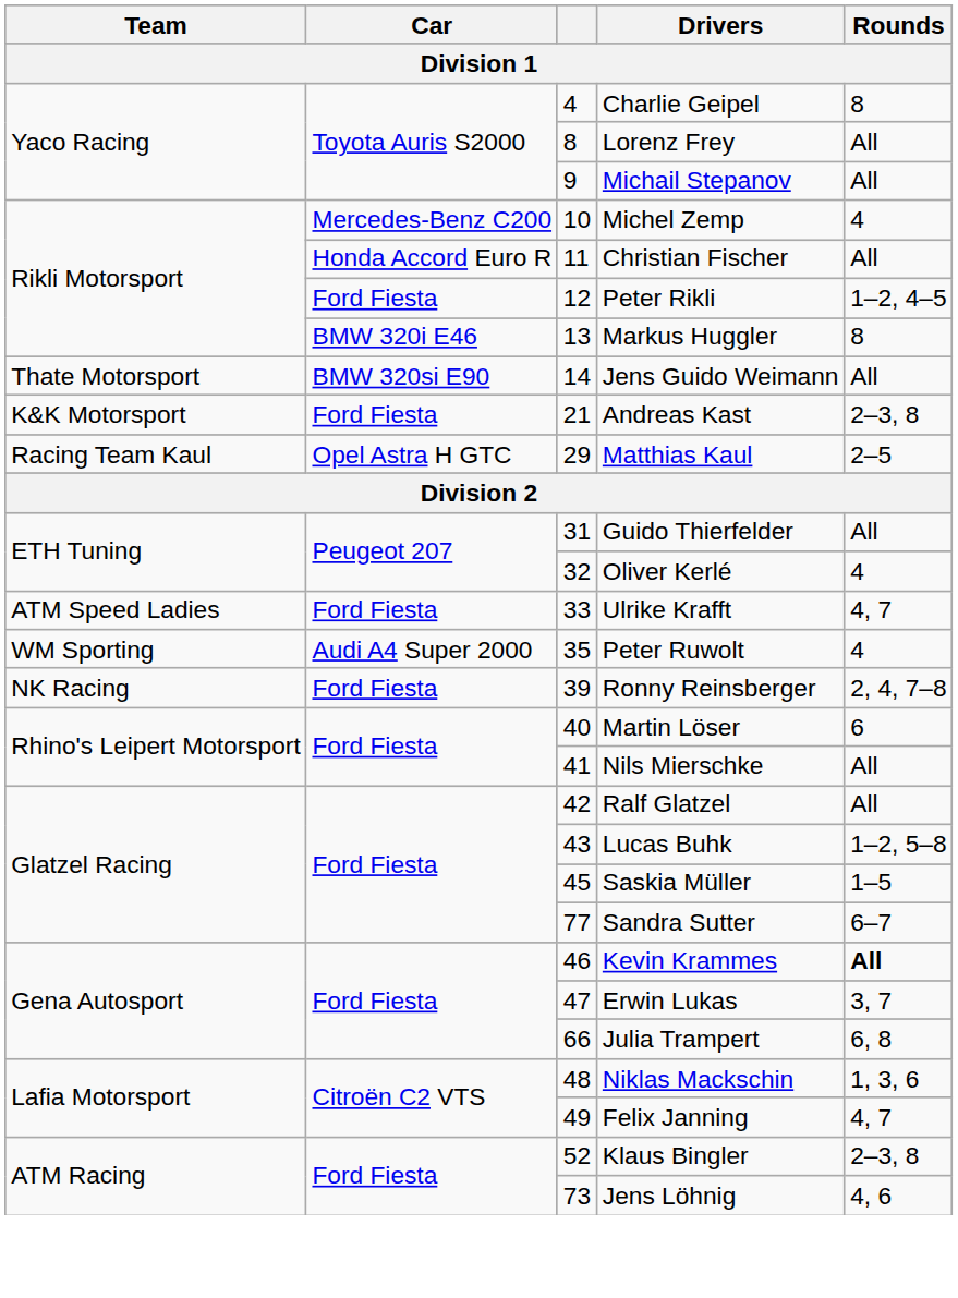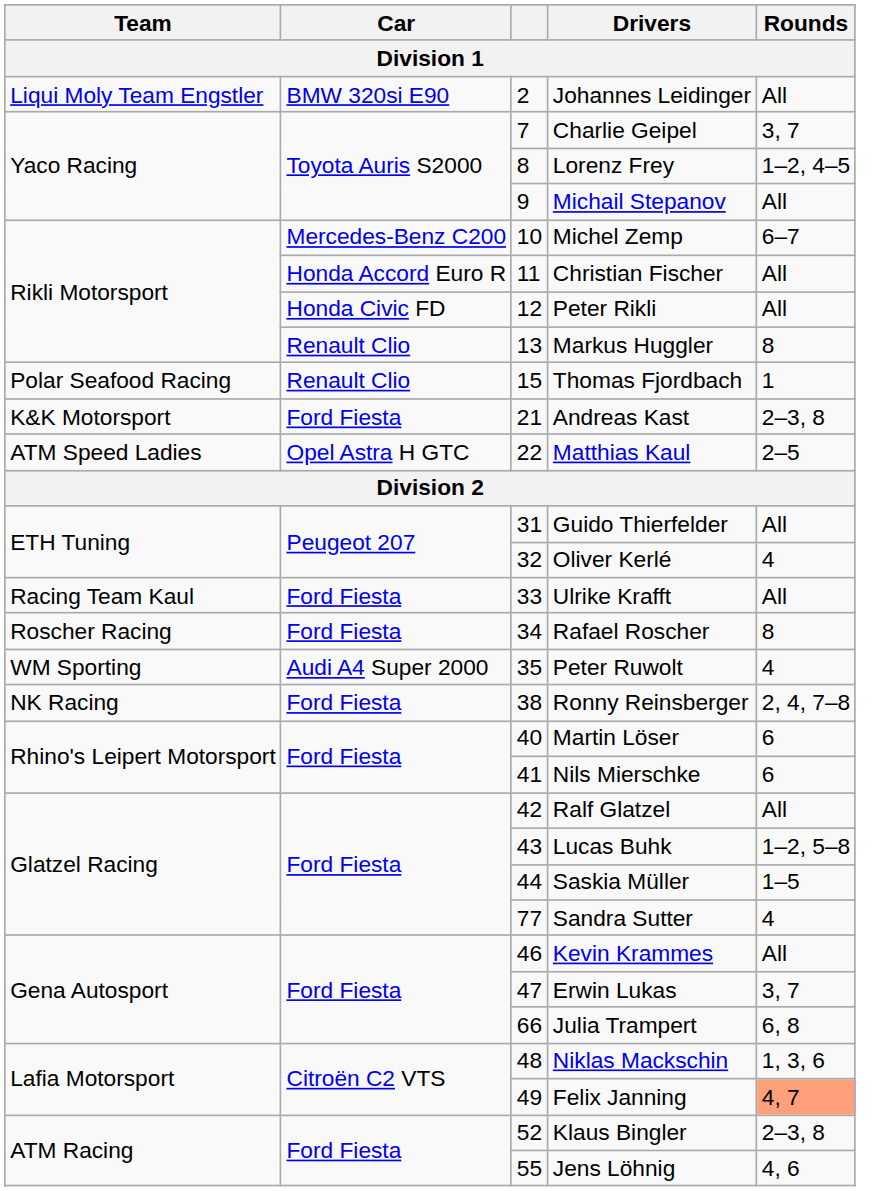+ row: Liqui Moly Team Engstler | BMW 320si E90 | 2 | Johannes Leidinger | All
Charlie Geipel | column 3: 4 -> 7
Charlie Geipel | Rounds: 8 -> 3, 7
Lorenz Frey | Rounds: All -> 1–2, 4–5
Michel Zemp | Rounds: 4 -> 6–7
Peter Rikli | Car: Ford Fiesta -> Honda Civic FD
Peter Rikli | Rounds: 1–2, 4–5 -> All
Markus Huggler | Car: BMW 320i E46 -> Renault Clio
- row: Thate Motorsport | BMW 320si E90 | 14 | Jens Guido Weimann | All
+ row: Polar Seafood Racing | Renault Clio | 15 | Thomas Fjordbach | 1
Matthias Kaul | Team: Racing Team Kaul -> ATM Speed Ladies
Matthias Kaul | column 3: 29 -> 22
Ulrike Krafft | Team: ATM Speed Ladies -> Racing Team Kaul
Ulrike Krafft | Rounds: 4, 7 -> All
+ row: Roscher Racing | Ford Fiesta | 34 | Rafael Roscher | 8
Ronny Reinsberger | column 3: 39 -> 38
Nils Mierschke | Rounds: All -> 6
Saskia Müller | column 3: 45 -> 44
Sandra Sutter | Rounds: 6–7 -> 4
Kevin Krammes | Rounds: bold -> normal
Felix Janning | Rounds: no background -> lightsalmon background
Jens Löhnig | column 3: 73 -> 55
